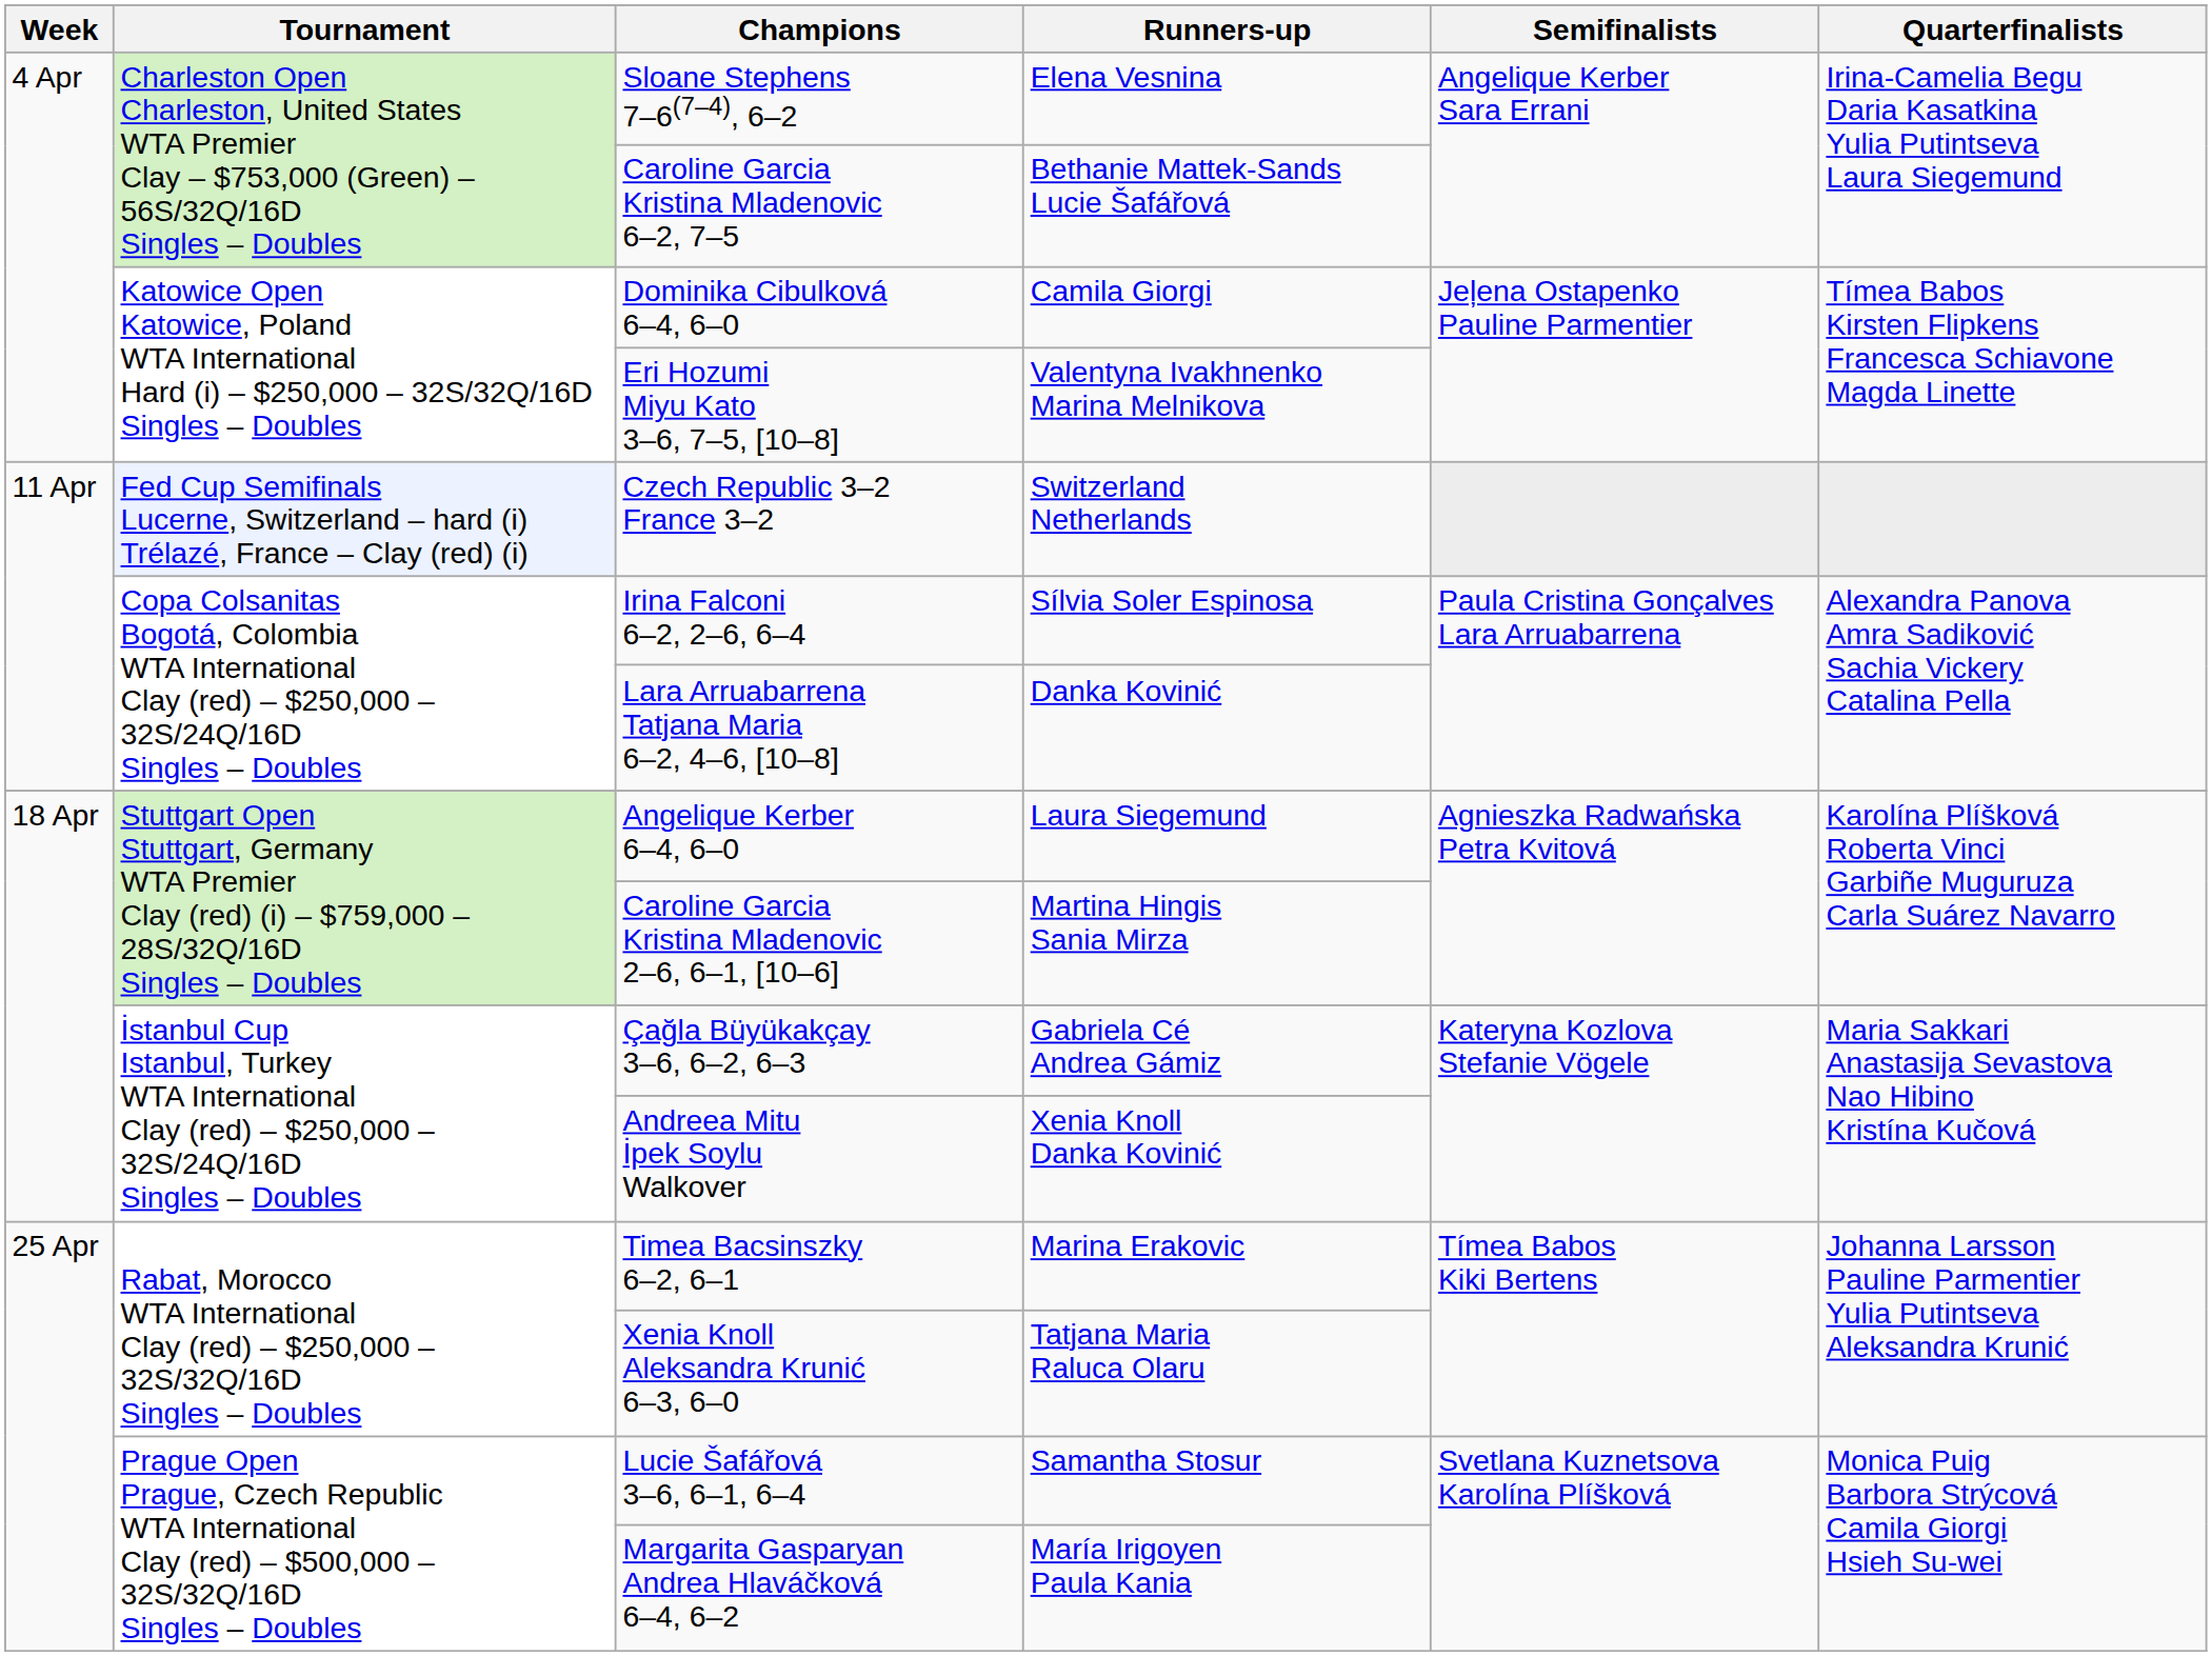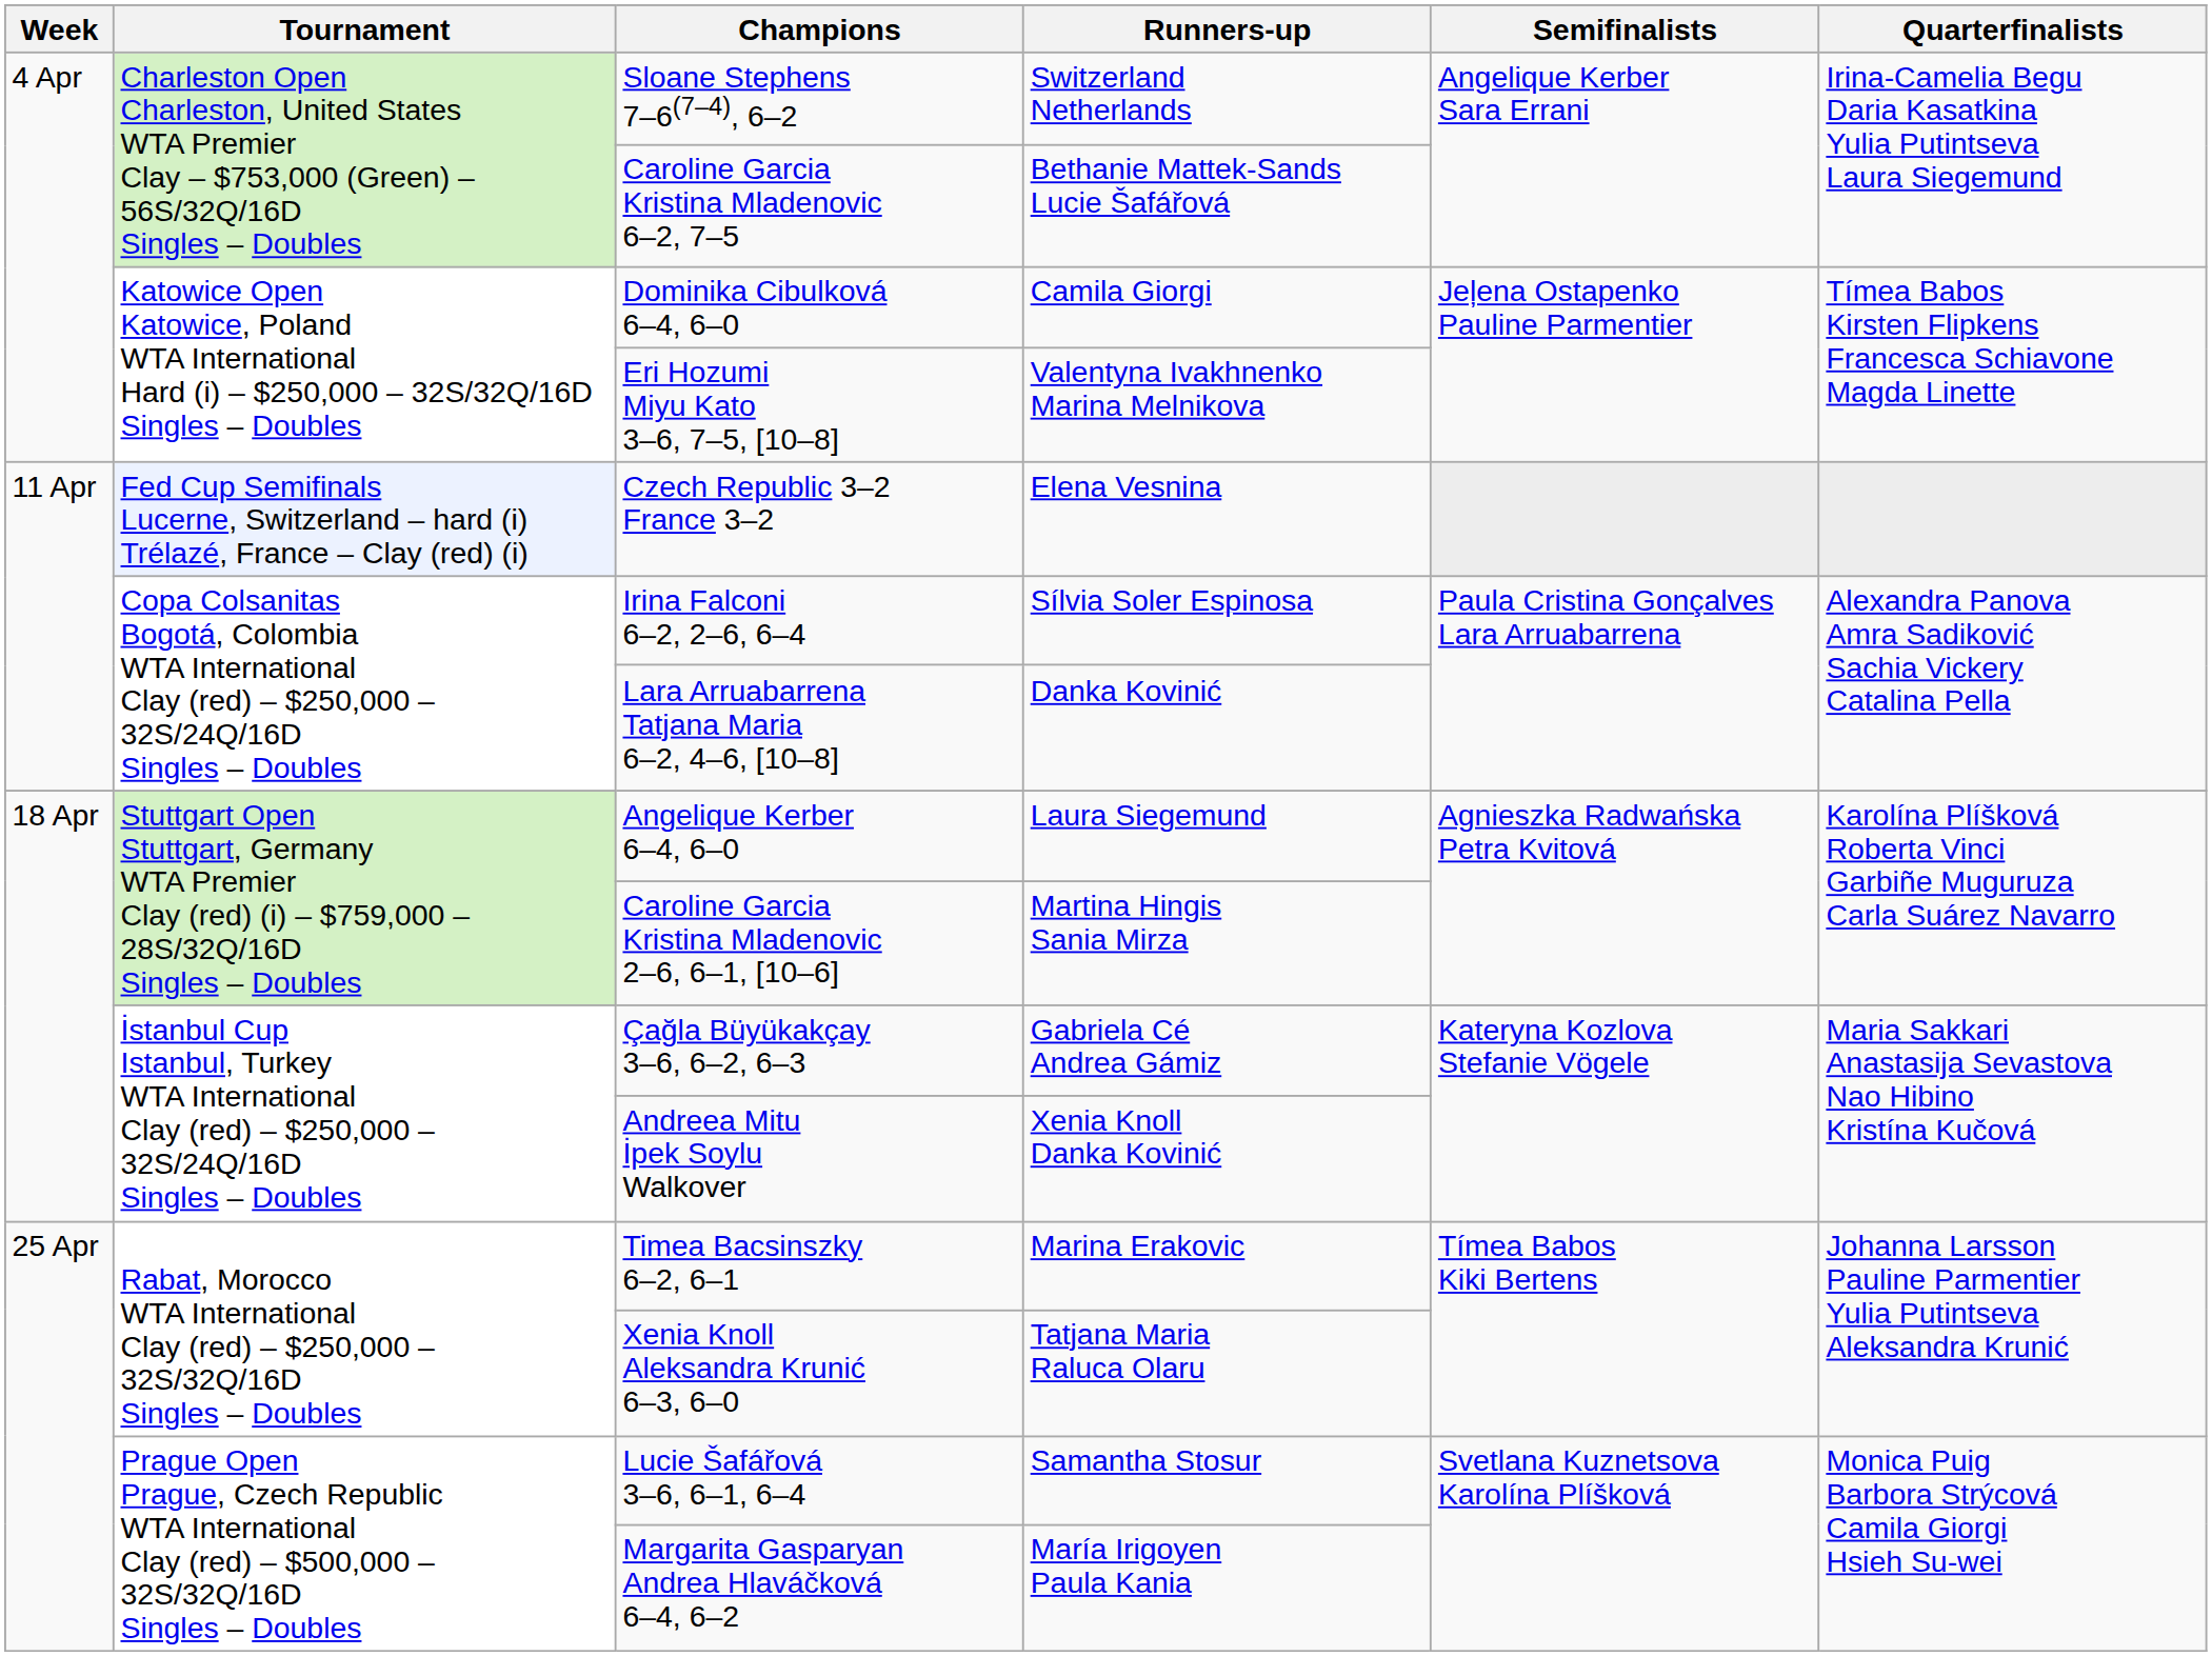Sloane Stephens 7–6(7–4), 6–2 | Runners-up: Elena Vesnina -> Switzerland Netherlands
Czech Republic 3–2 France 3–2 | Runners-up: Switzerland Netherlands -> Elena Vesnina
